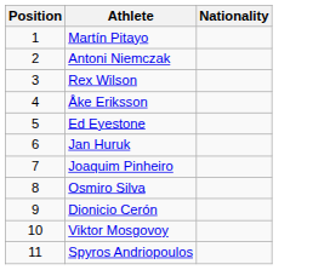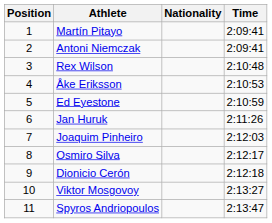+ column: Time | 2:09:41 | 2:09:41 | 2:10:48 | 2:10:53 | 2:10:59 | 2:11:26 | 2:12:03 | 2:12:17 | 2:12:18 | 2:13:27 | 2:13:47
